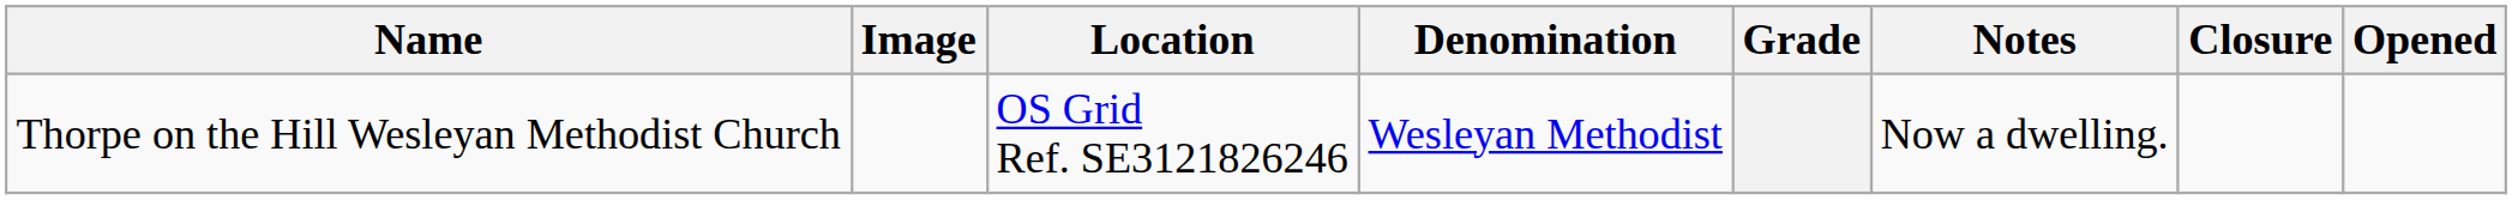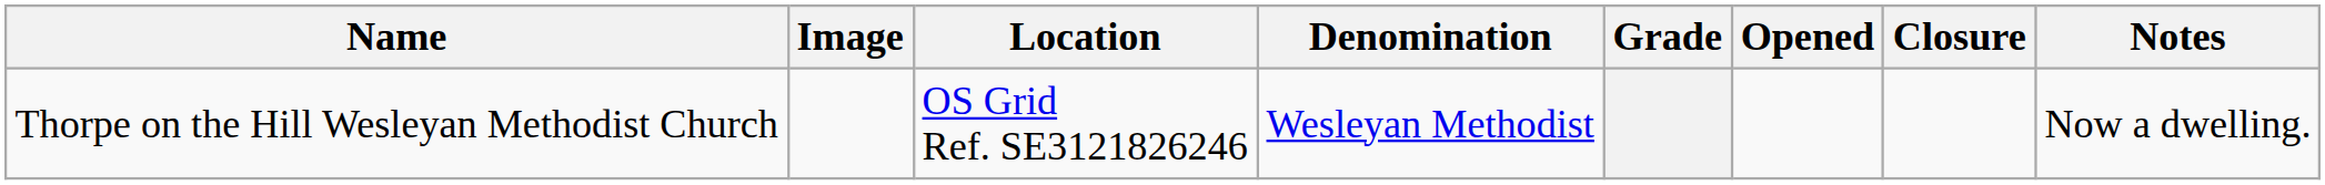columns swapped: Opened <-> Notes
